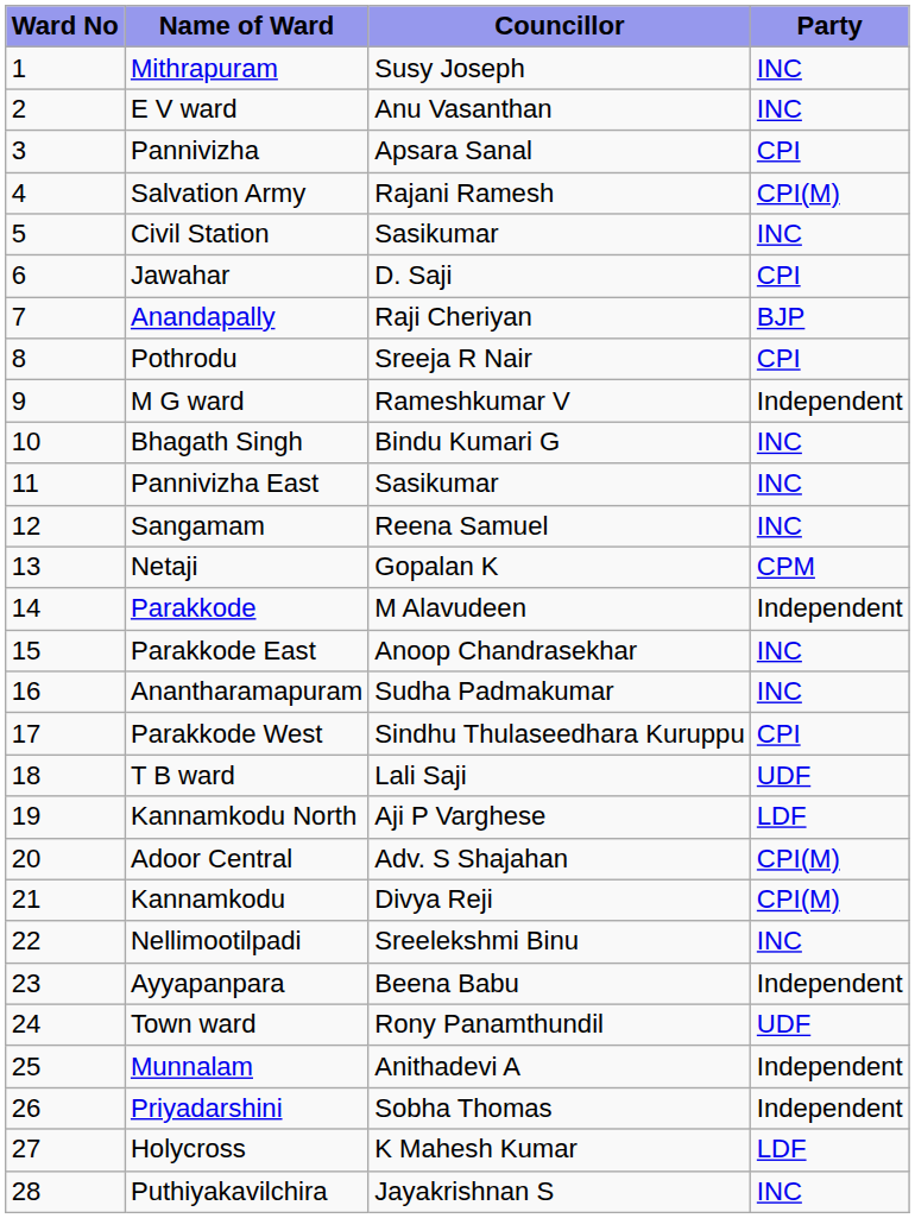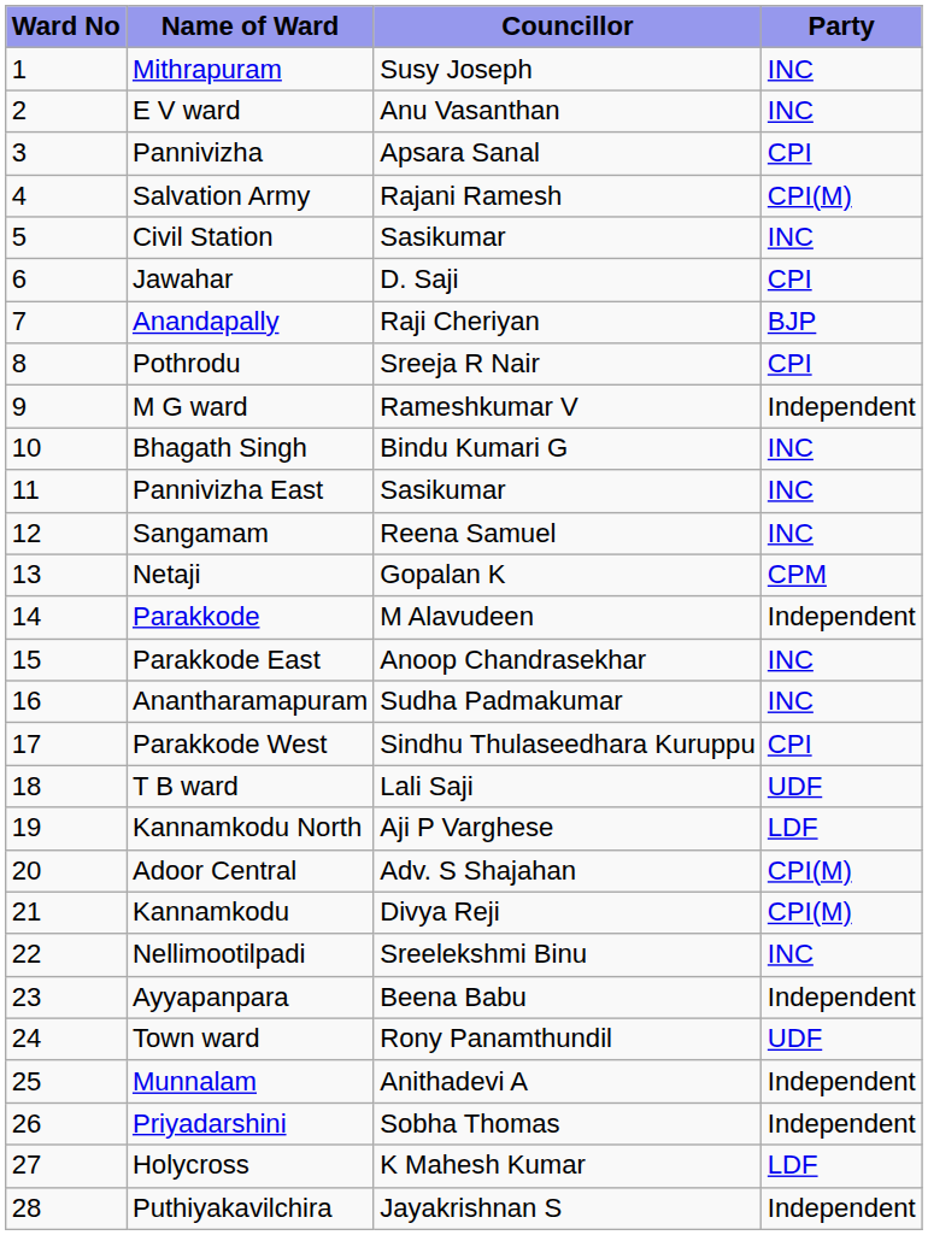Puthiyakavilchira | Party: INC -> Independent
